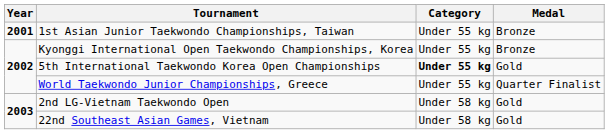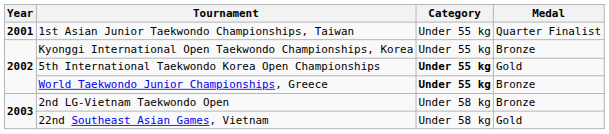1st Asian Junior Taekwondo Championships, Taiwan | Medal: Bronze -> Quarter Finalist
World Taekwondo Junior Championships, Greece | Category: normal -> bold
World Taekwondo Junior Championships, Greece | Medal: Quarter Finalist -> Bronze
2nd LG-Vietnam Taekwondo Open | Medal: Gold -> Bronze
